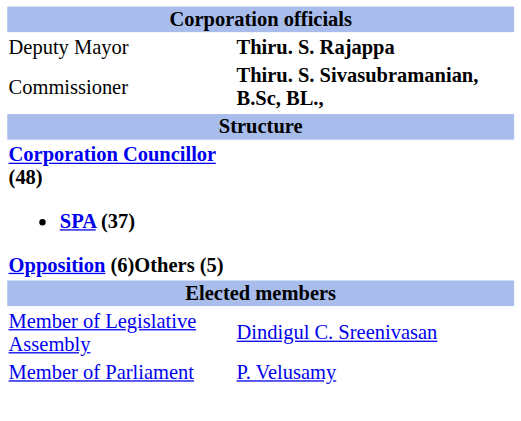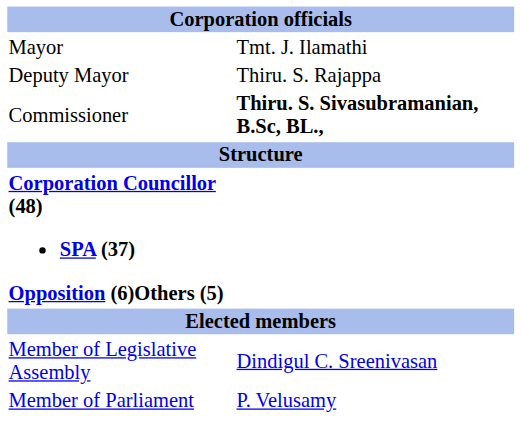+ row: Mayor | Tmt. J. Ilamathi
Deputy Mayor | column 2: bold -> normal
